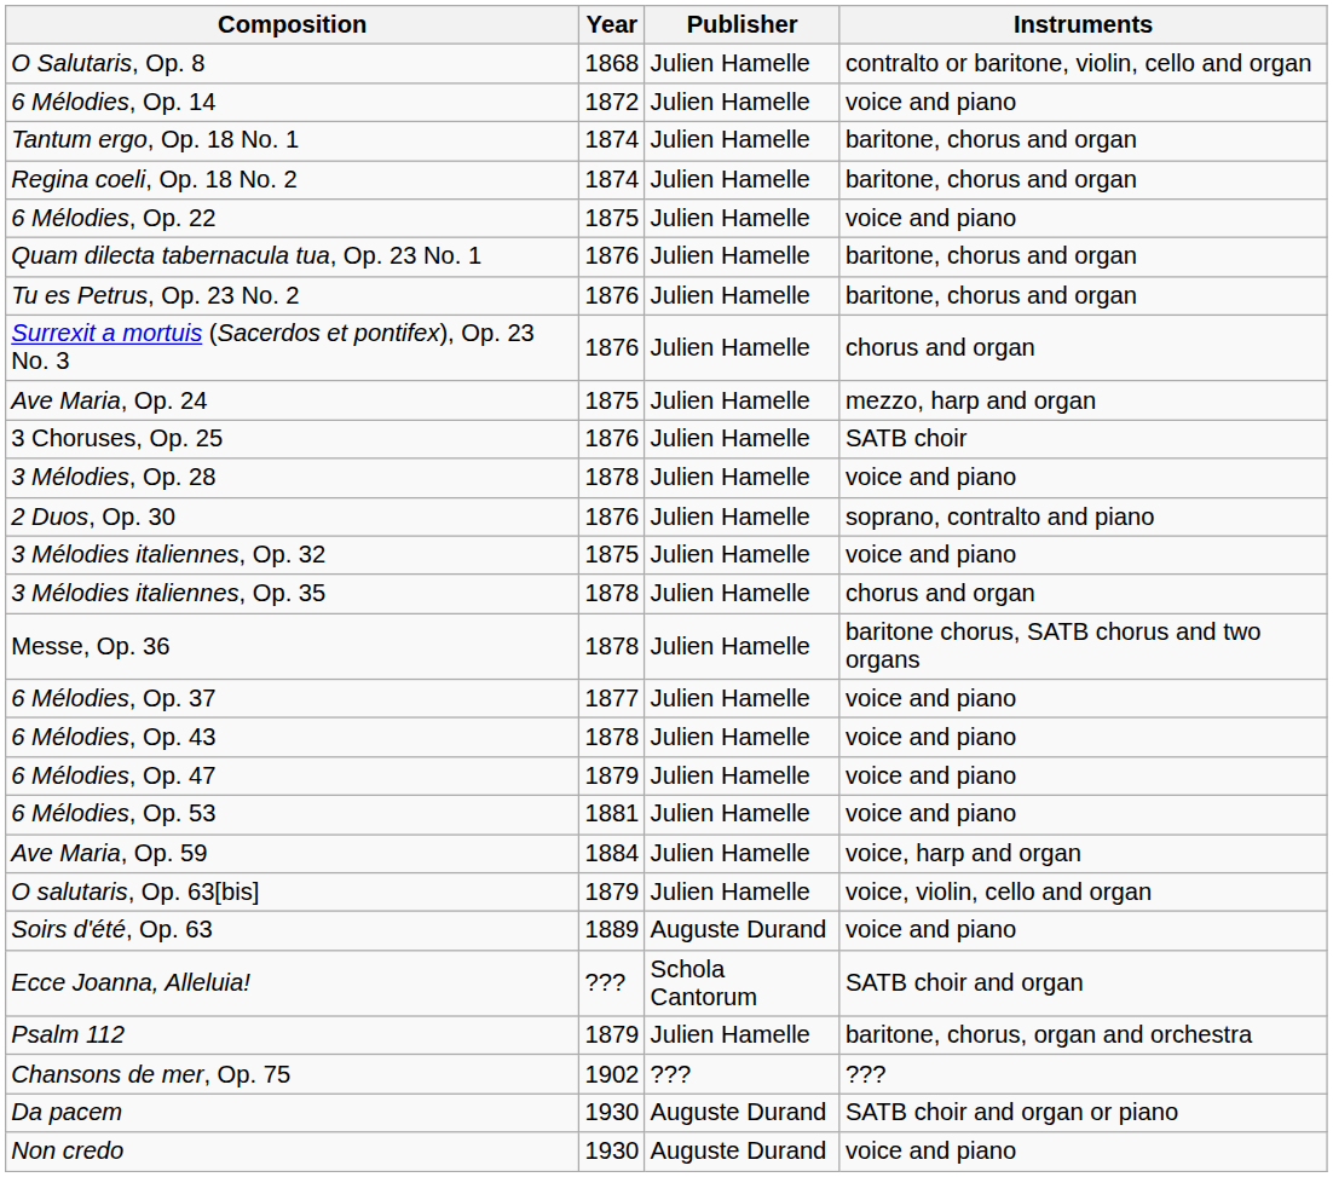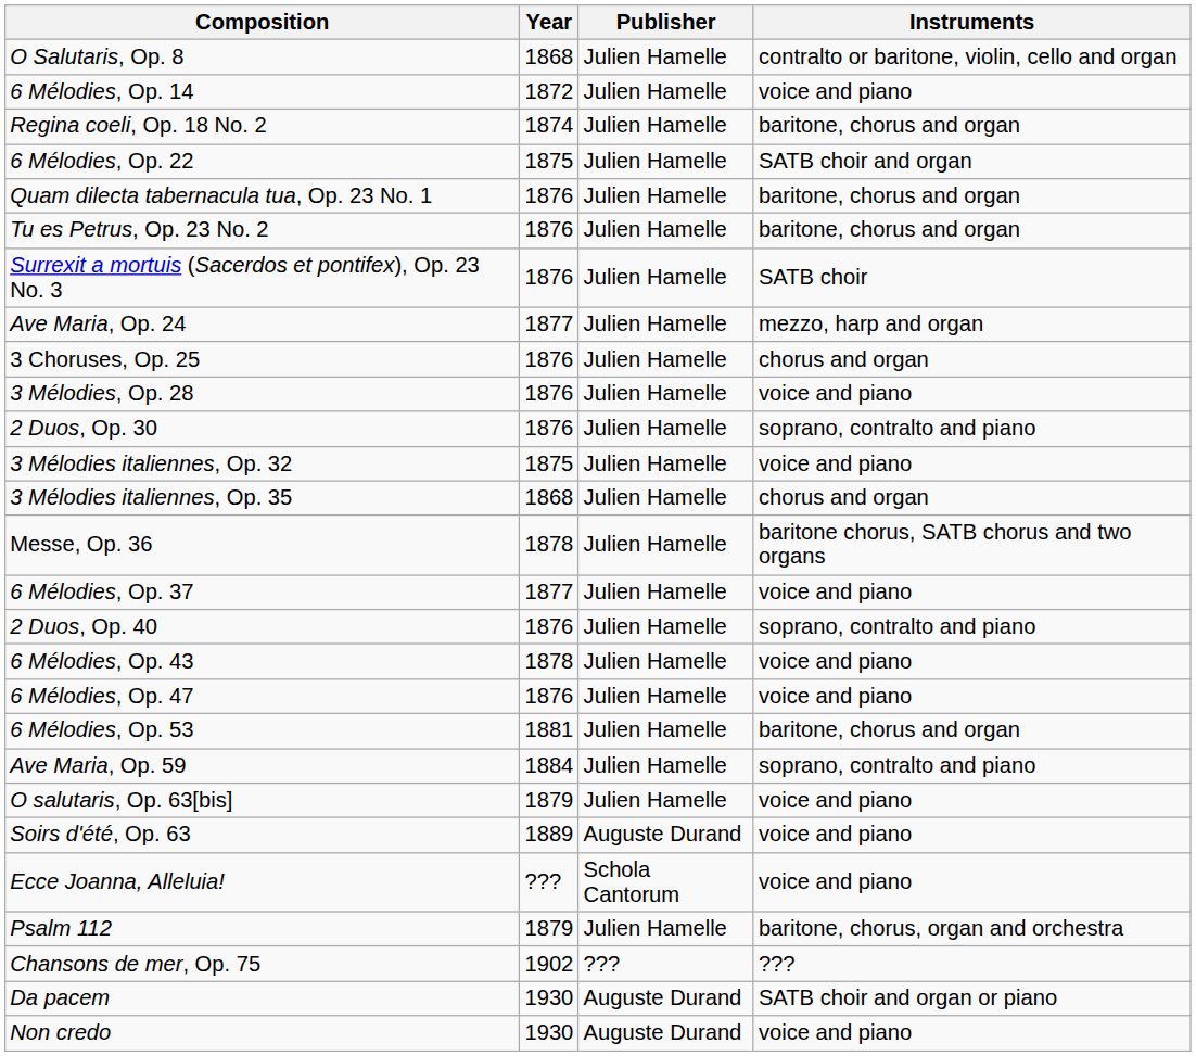- row: Tantum ergo, Op. 18 No. 1 | 1874 | Julien Hamelle | baritone, chorus and organ
6 Mélodies, Op. 22 | Instruments: voice and piano -> SATB choir and organ
Surrexit a mortuis (Sacerdos et pontifex), Op. 23 No. 3 | Instruments: chorus and organ -> SATB choir
Ave Maria, Op. 24 | Year: 1875 -> 1877
3 Choruses, Op. 25 | Instruments: SATB choir -> chorus and organ
3 Mélodies, Op. 28 | Year: 1878 -> 1876
3 Mélodies italiennes, Op. 35 | Year: 1878 -> 1868
+ row: 2 Duos, Op. 40 | 1876 | Julien Hamelle | soprano, contralto and piano
6 Mélodies, Op. 47 | Year: 1879 -> 1876
6 Mélodies, Op. 53 | Instruments: voice and piano -> baritone, chorus and organ
Ave Maria, Op. 59 | Instruments: voice, harp and organ -> soprano, contralto and piano
O salutaris, Op. 63[bis] | Instruments: voice, violin, cello and organ -> voice and piano
Ecce Joanna, Alleluia! | Instruments: SATB choir and organ -> voice and piano
